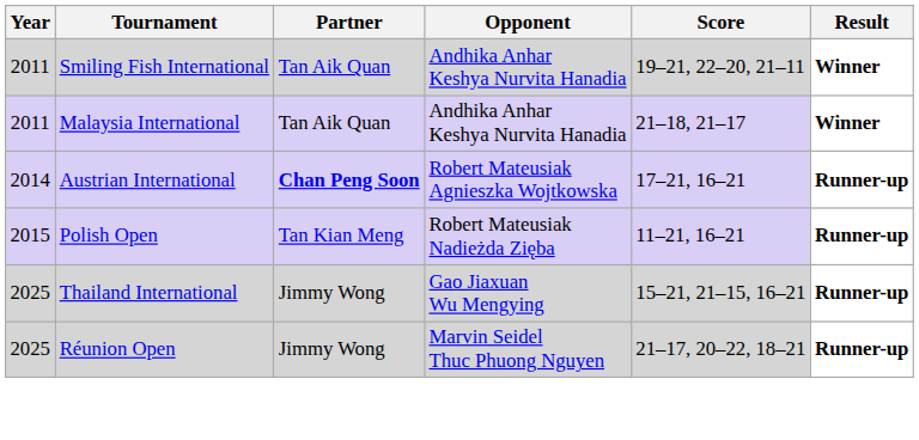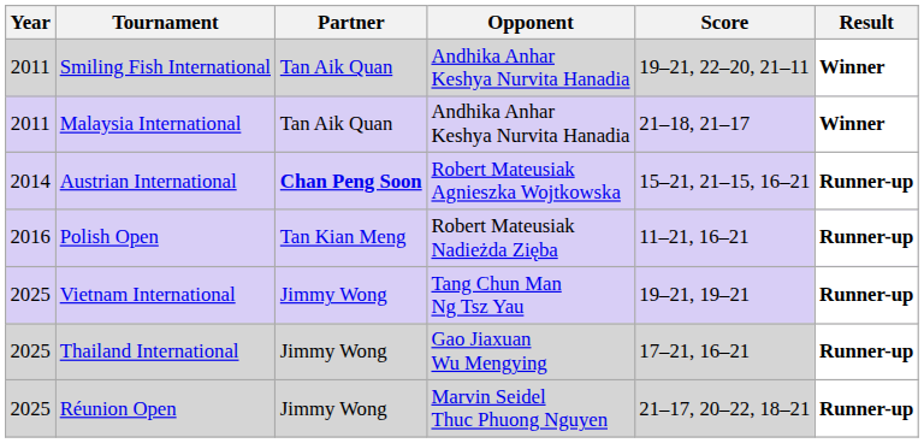Austrian International | Score: 17–21, 16–21 -> 15–21, 21–15, 16–21
Polish Open | Year: 2015 -> 2016
+ row: 2025 | Vietnam International | Jimmy Wong | Tang Chun Man Ng Tsz Yau | 19–21, 19–21 | Runner-up
Thailand International | Score: 15–21, 21–15, 16–21 -> 17–21, 16–21
